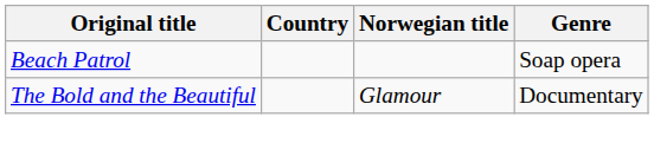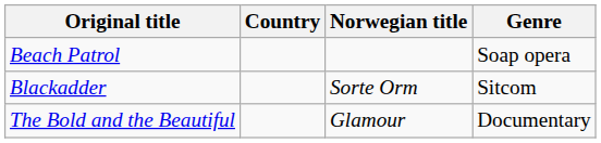+ row: Blackadder | Sorte Orm | Sitcom
